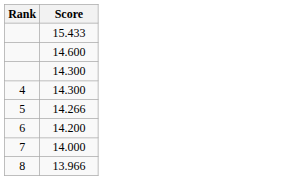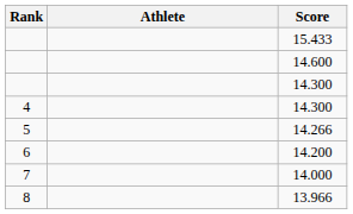+ column: Athlete
